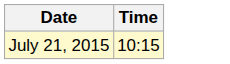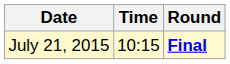+ column: Round | Final
